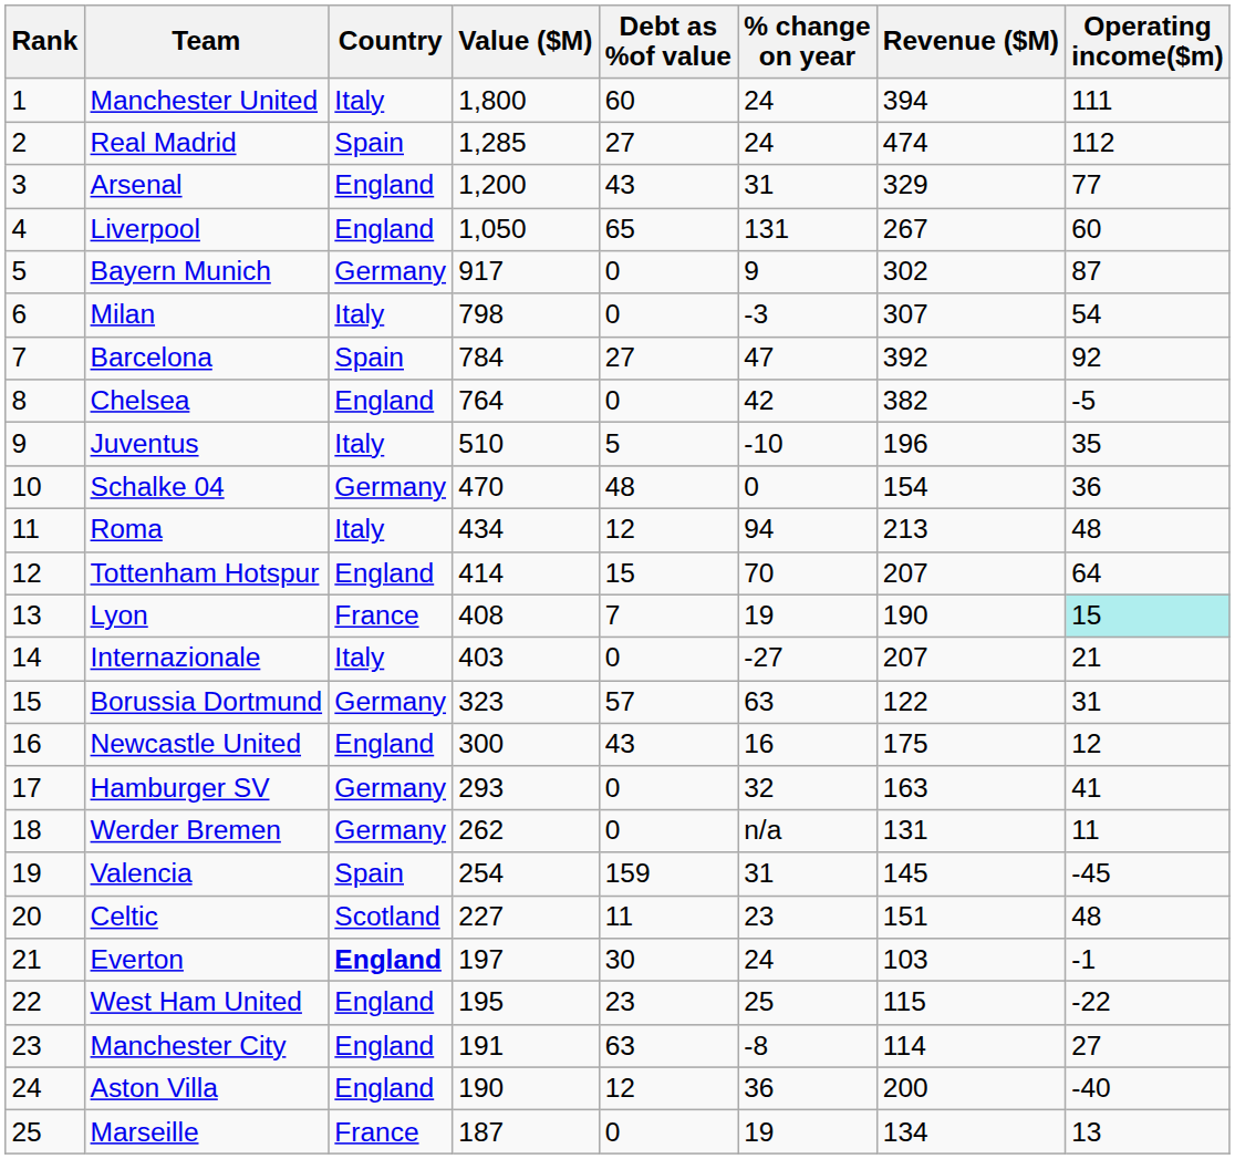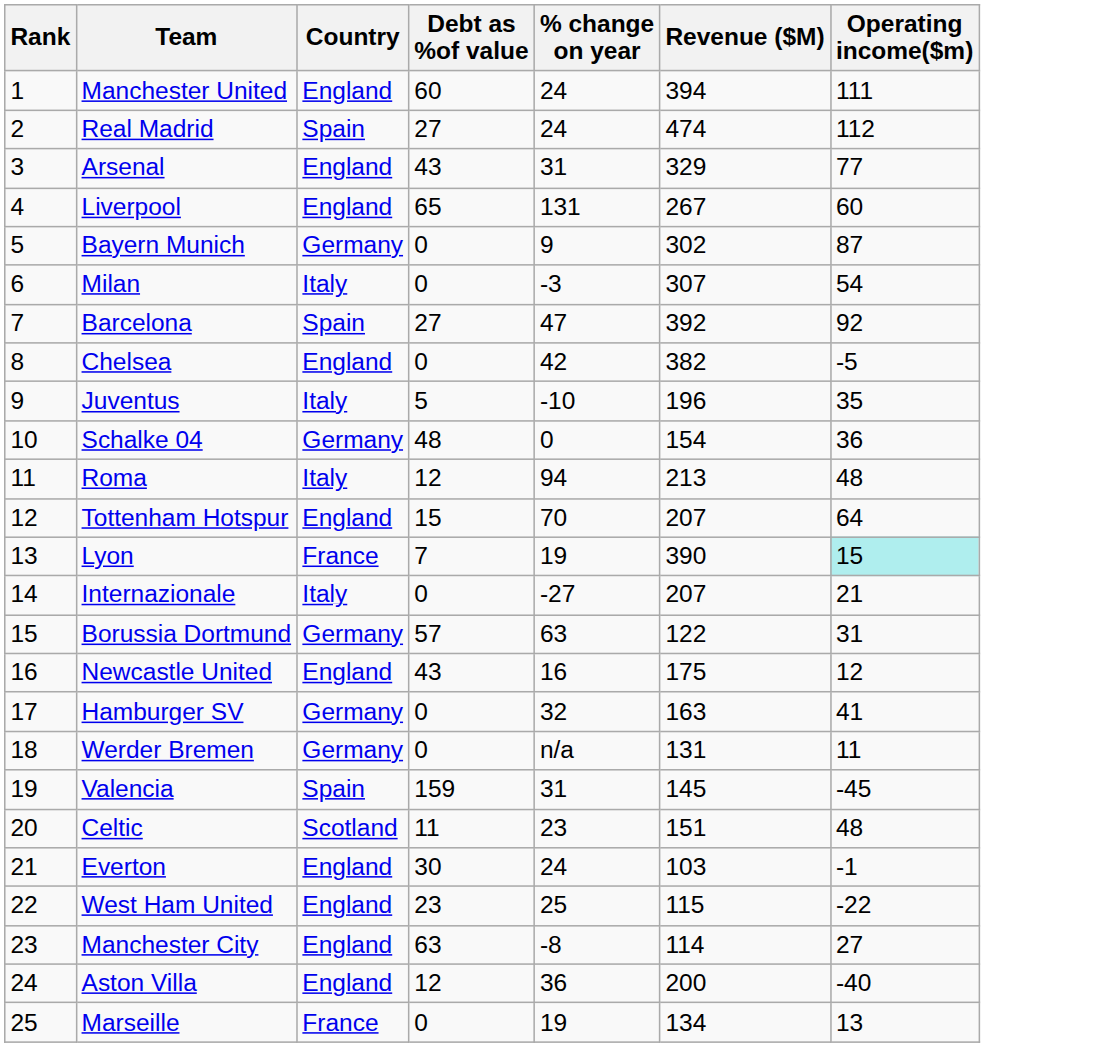- column: Value ($M) | 1,800 | 1,285 | 1,200 | 1,050 | 917 | 798 | 784 | 764 | 510 | 470 | 434 | 414 | 408 | 403 | 323 | 300 | 293 | 262 | 254 | 227 | 197 | 195 | 191 | 190 | 187
Manchester United | Country: Italy -> England
Lyon | Revenue ($M): 190 -> 390
Everton | Country: bold -> normal
